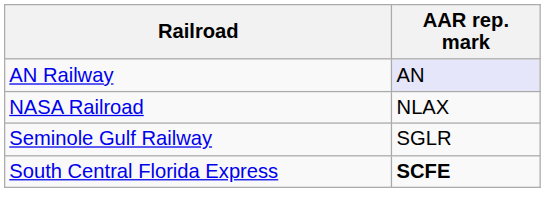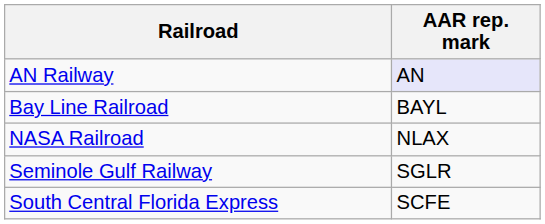+ row: Bay Line Railroad | BAYL
South Central Florida Express | AAR rep. mark: bold -> normal
